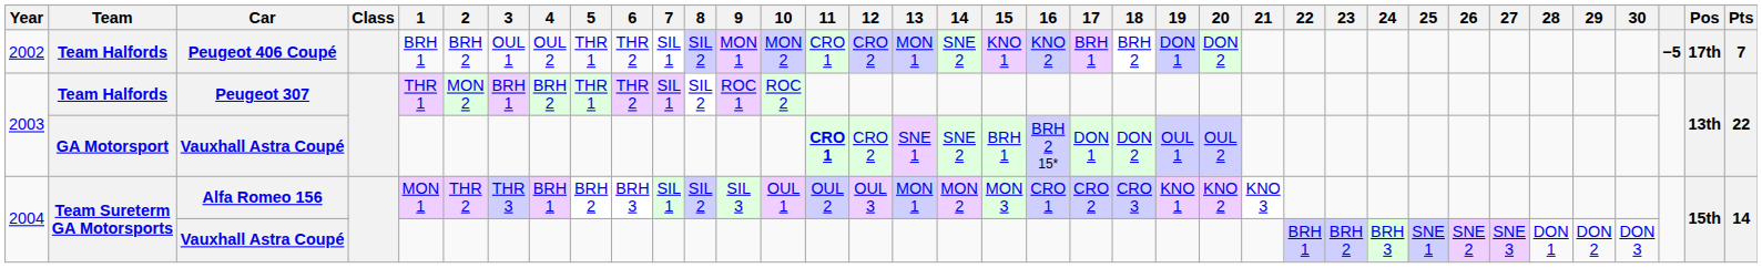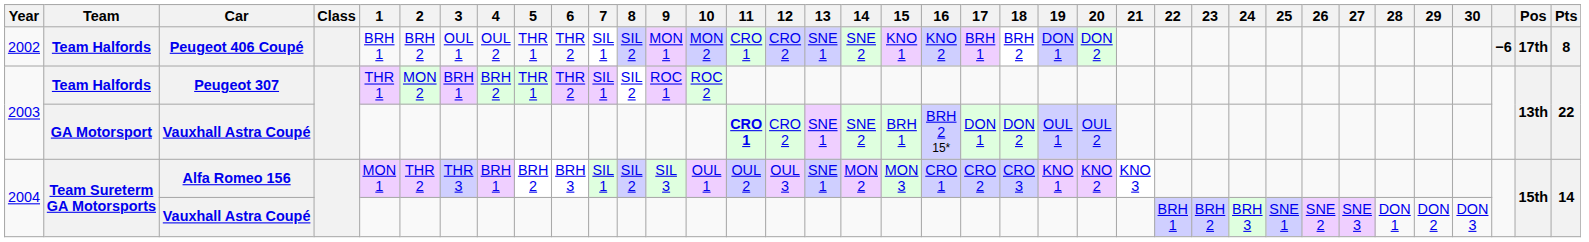Peugeot 406 Coupé | 13: MON 1 -> SNE 1
Peugeot 406 Coupé | column 35: −5 -> −6
Peugeot 406 Coupé | Pts: 7 -> 8
Alfa Romeo 156 | 13: MON 1 -> SNE 1
